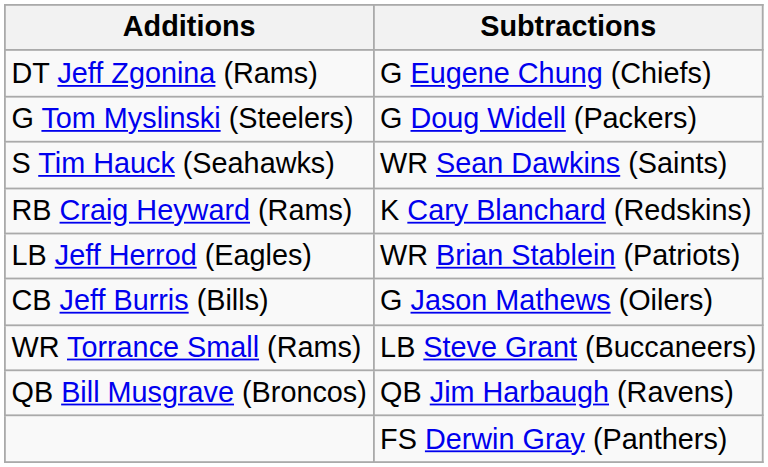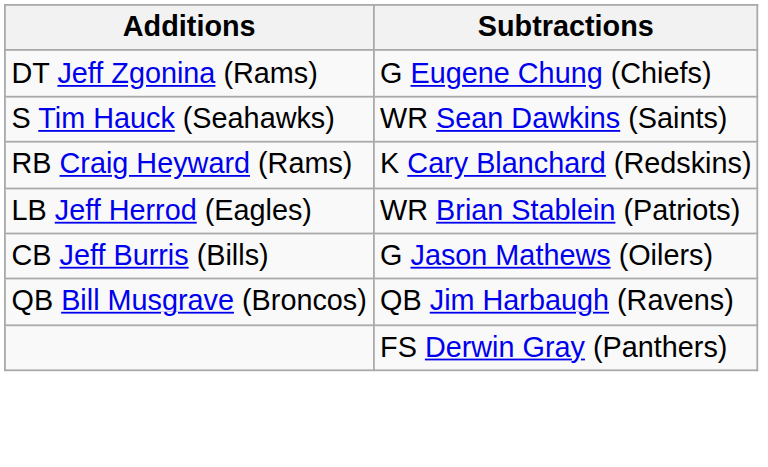- row: G Tom Myslinski (Steelers) | G Doug Widell (Packers)
- row: WR Torrance Small (Rams) | LB Steve Grant (Buccaneers)
